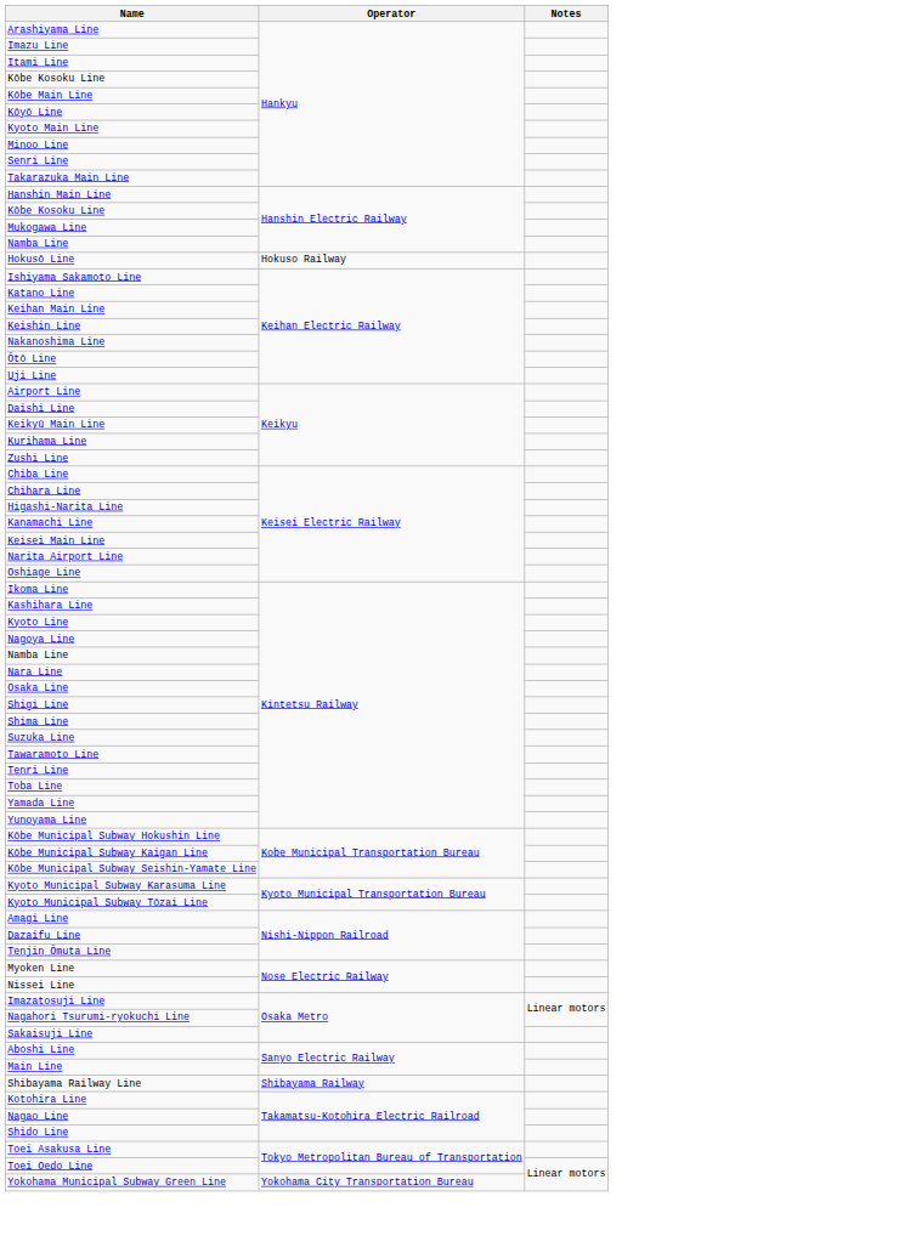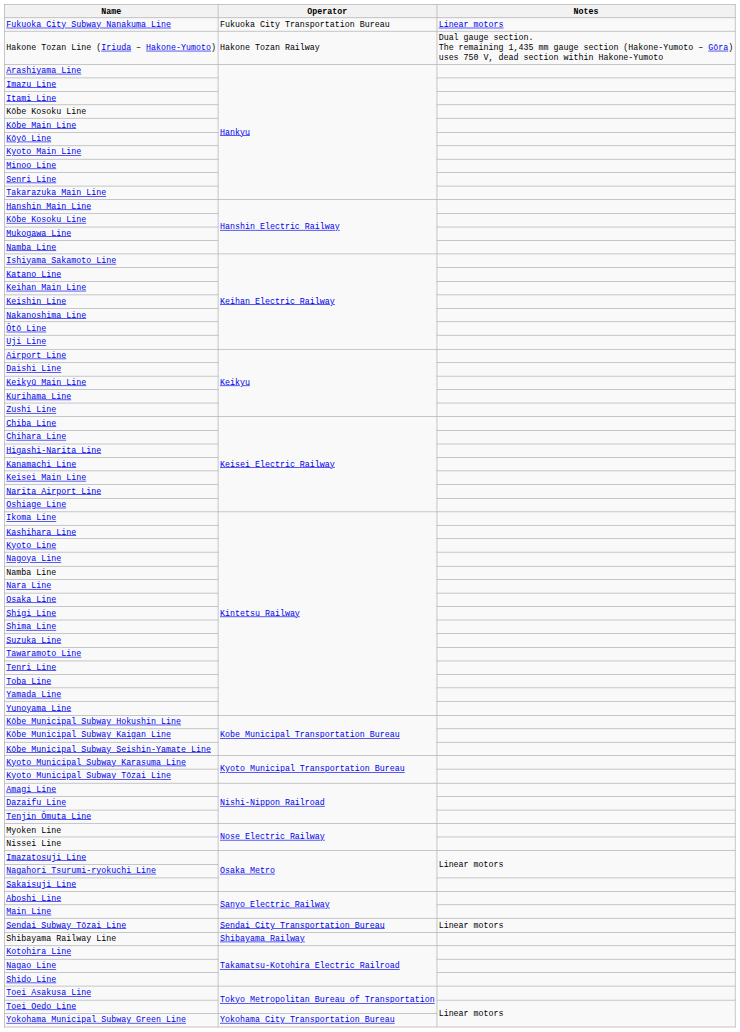+ row: Fukuoka City Subway Nanakuma Line | Fukuoka City Transportation Bureau | Linear motors
+ row: Hakone Tozan Line (Iriuda – Hakone-Yumoto) | Hakone Tozan Railway | Dual gauge section. The remaining 1,435 mm gauge section (Hakone-Yumoto – Gōra) uses 750 V, dead section within Hakone-Yumoto
- row: Hokusō Line | Hokuso Railway
+ row: Sendai Subway Tōzai Line | Sendai City Transportation Bureau | Linear motors
